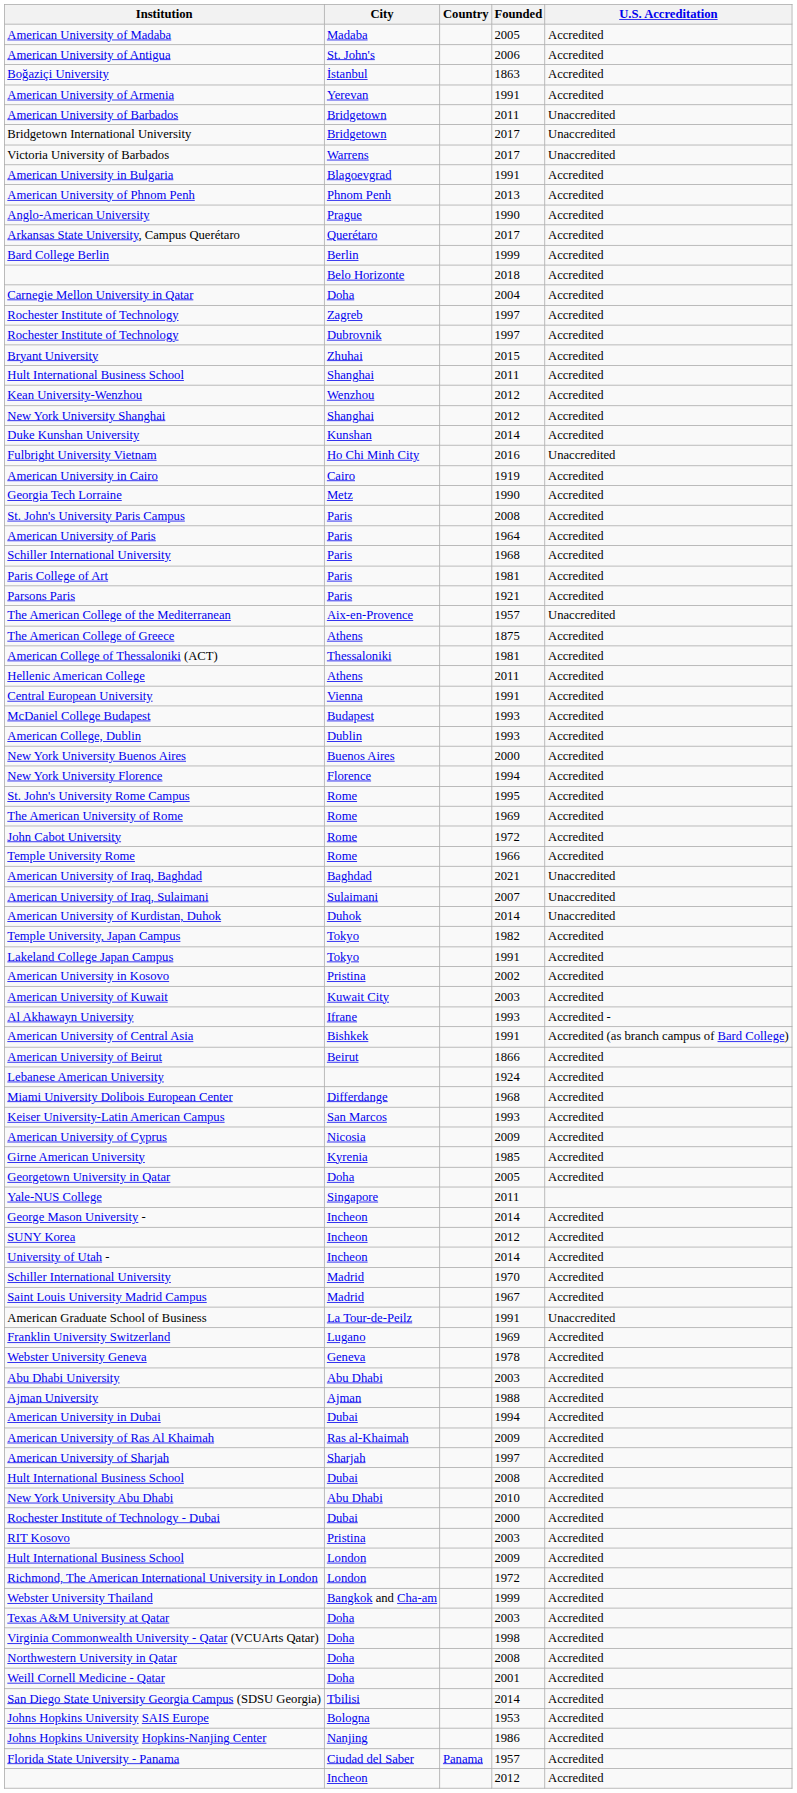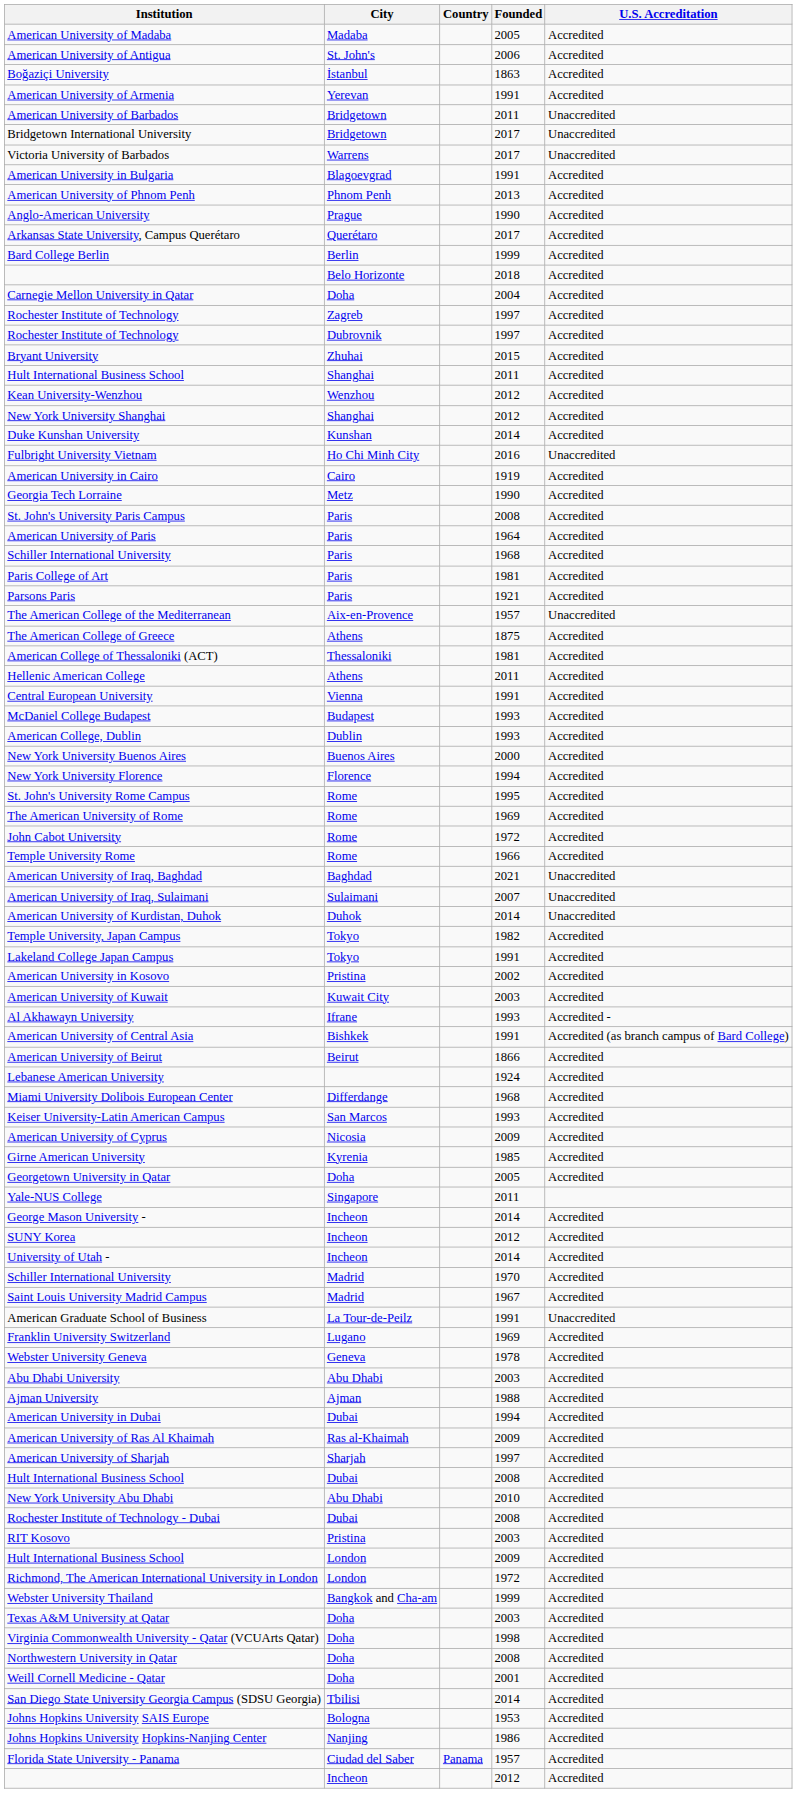Rochester Institute of Technology - Dubai | Founded: 2000 -> 2008
